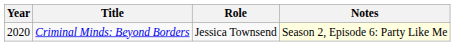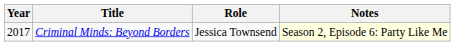Criminal Minds: Beyond Borders | Year: 2020 -> 2017
